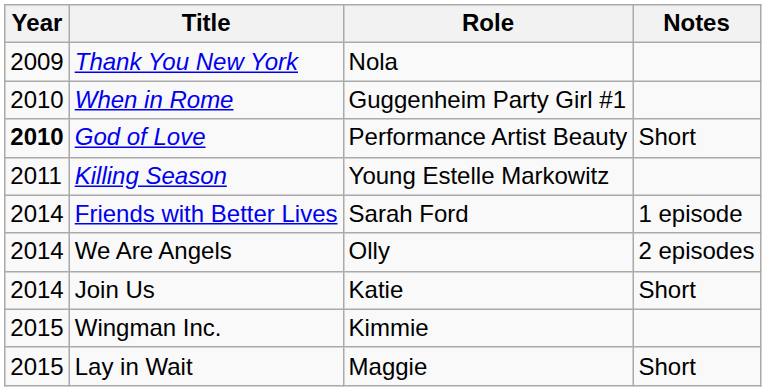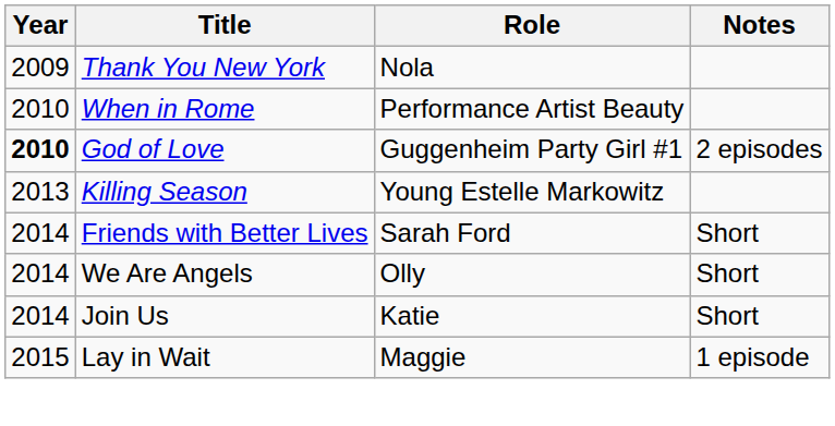When in Rome | Role: Guggenheim Party Girl #1 -> Performance Artist Beauty
God of Love | Role: Performance Artist Beauty -> Guggenheim Party Girl #1
God of Love | Notes: Short -> 2 episodes
Killing Season | Year: 2011 -> 2013
Friends with Better Lives | Notes: 1 episode -> Short
We Are Angels | Notes: 2 episodes -> Short
- row: 2015 | Wingman Inc. | Kimmie
Lay in Wait | Notes: Short -> 1 episode
